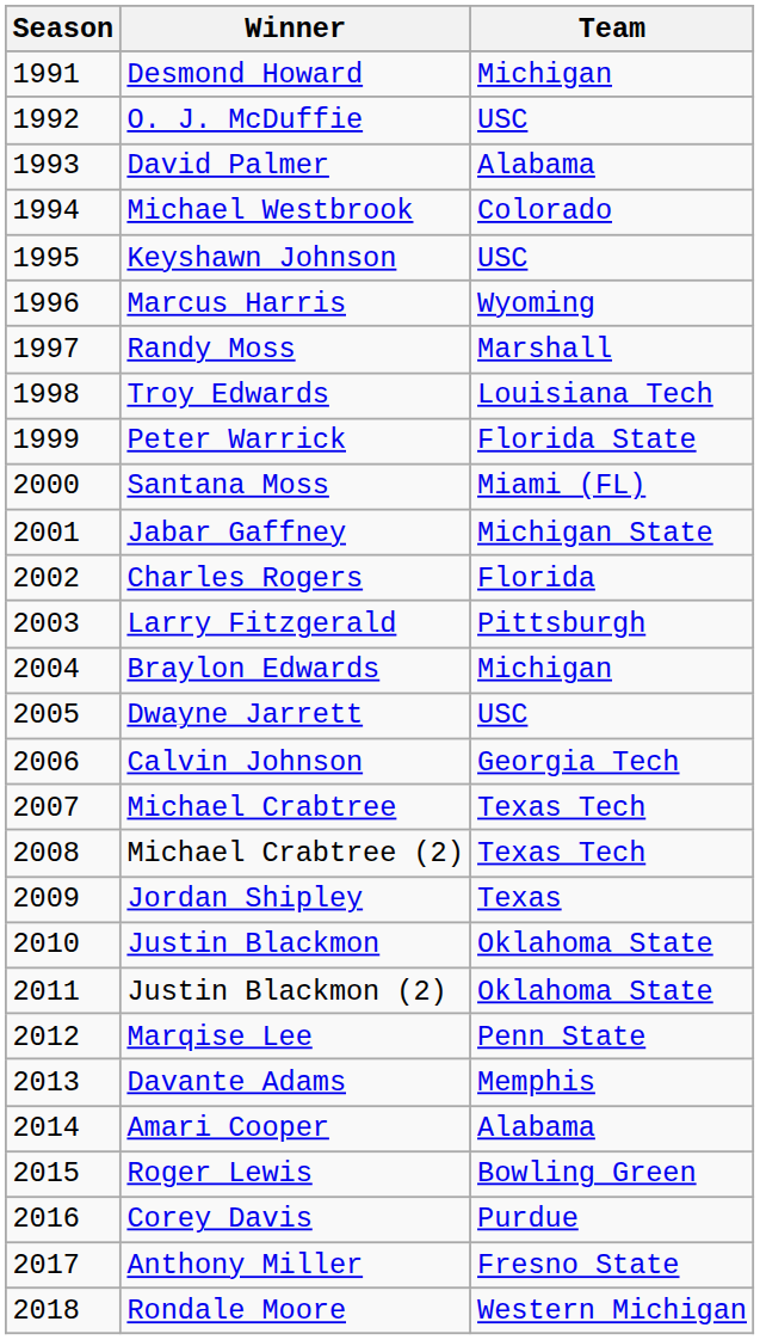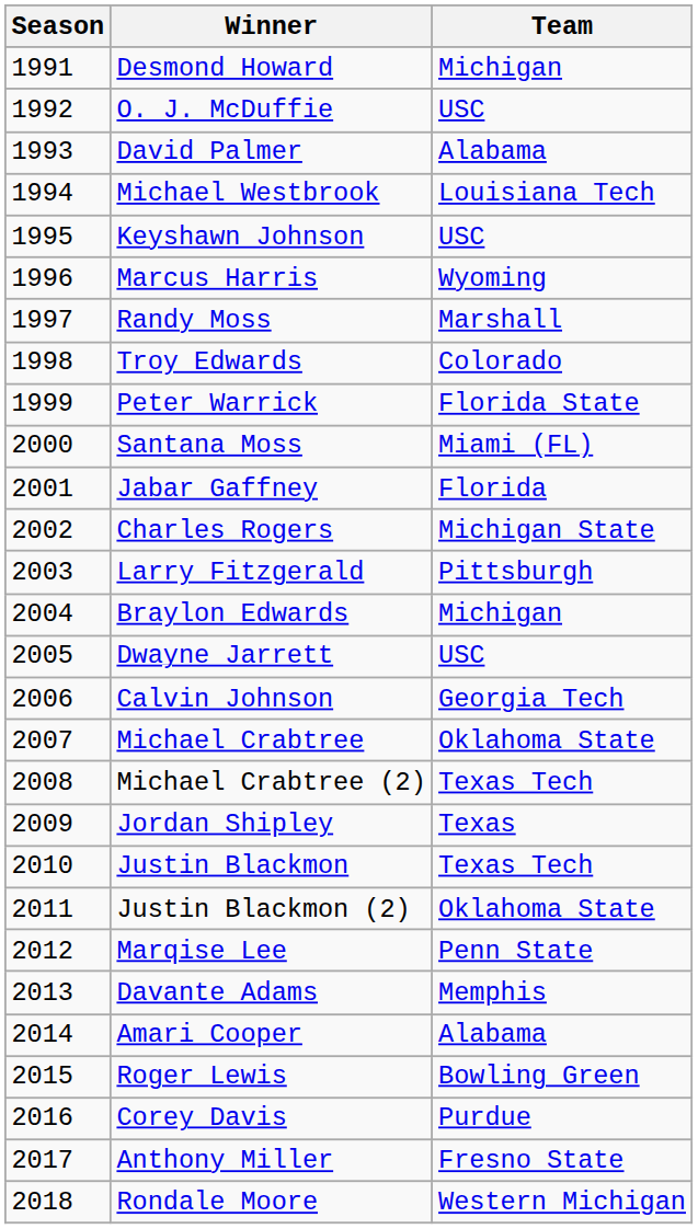Michael Westbrook | Team: Colorado -> Louisiana Tech
Troy Edwards | Team: Louisiana Tech -> Colorado
Jabar Gaffney | Team: Michigan State -> Florida
Charles Rogers | Team: Florida -> Michigan State
Michael Crabtree | Team: Texas Tech -> Oklahoma State
Justin Blackmon | Team: Oklahoma State -> Texas Tech
